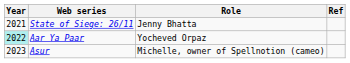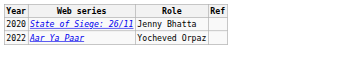State of Siege: 26/11 | Year: 2021 -> 2020
Aar Ya Paar | Year: paleturquoise background -> no background
- row: 2023 | Asur | Michelle, owner of Spellnotion (cameo)
